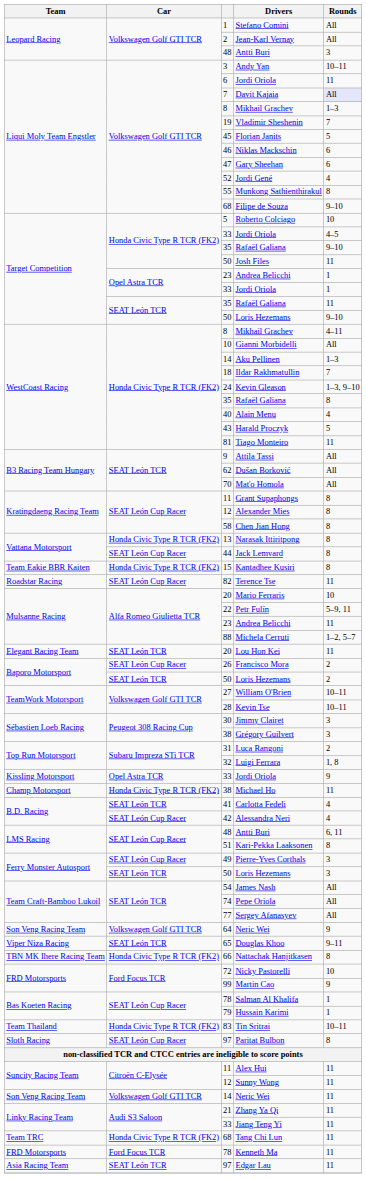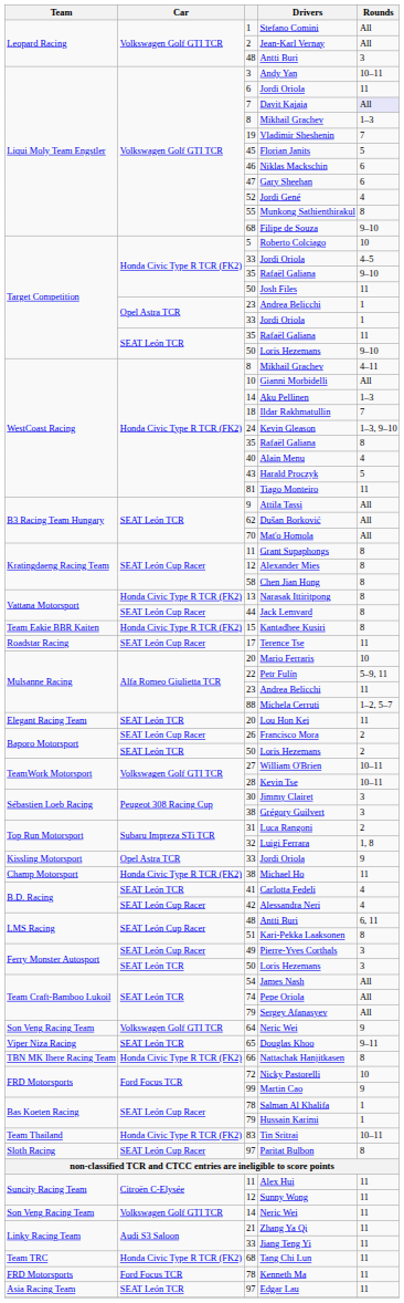Terence Tse | column 3: 82 -> 17
Sergey Afanasyev | column 3: 77 -> 79
